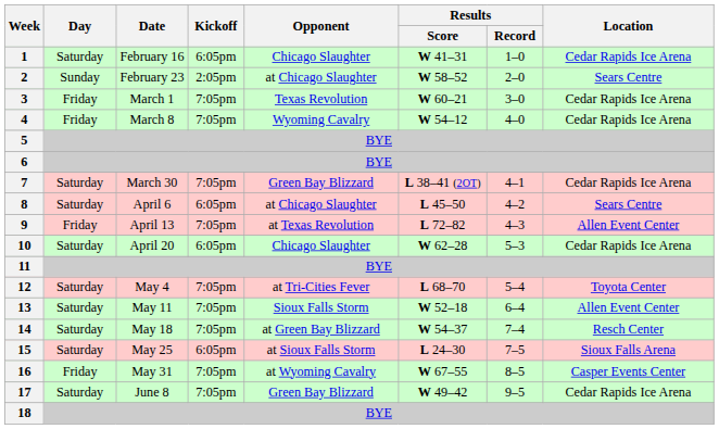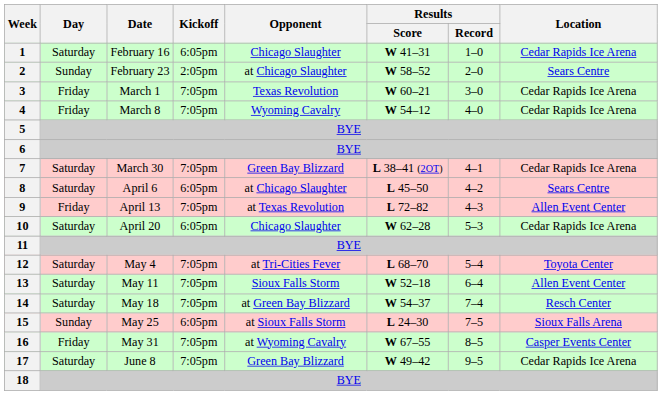15 | Day: Saturday -> Sunday
